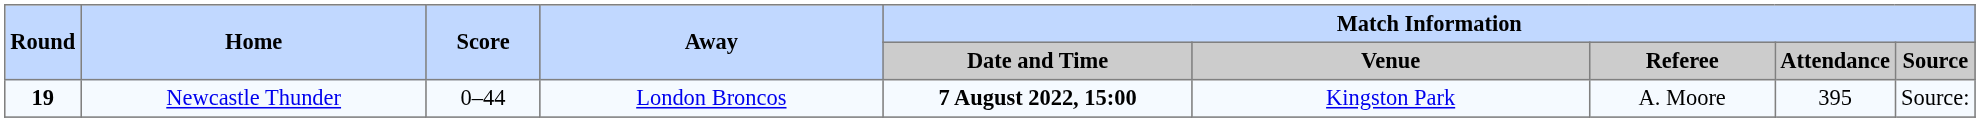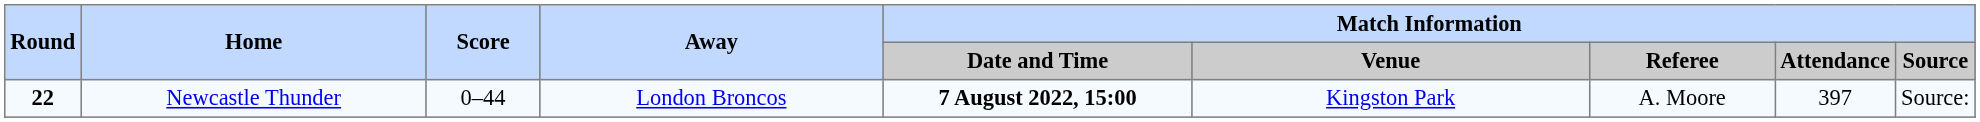Newcastle Thunder | Round: 19 -> 22
Newcastle Thunder | Match Information / Attendance: 395 -> 397
